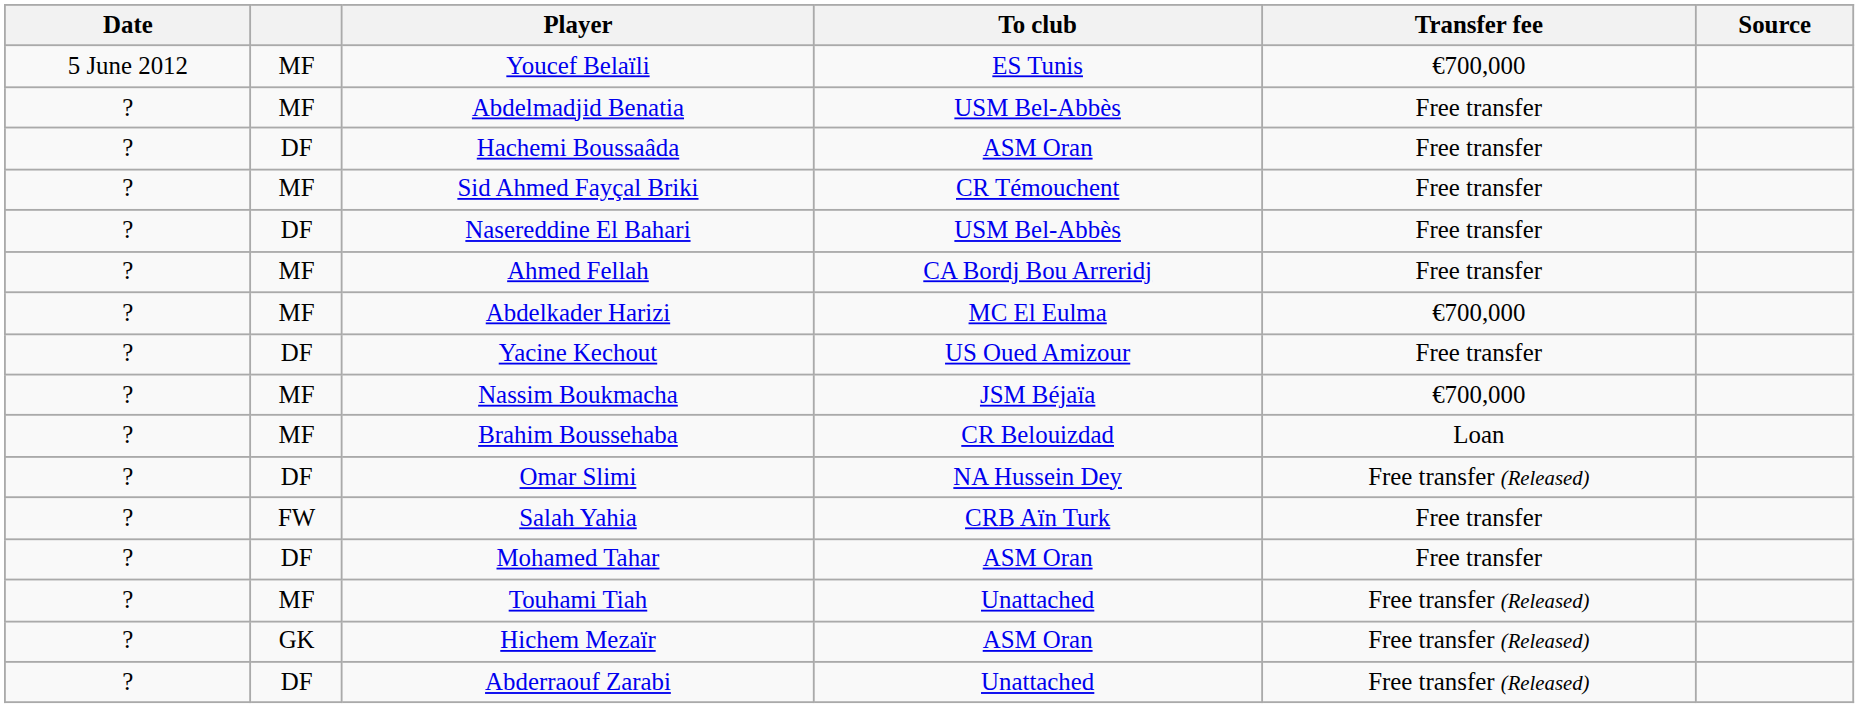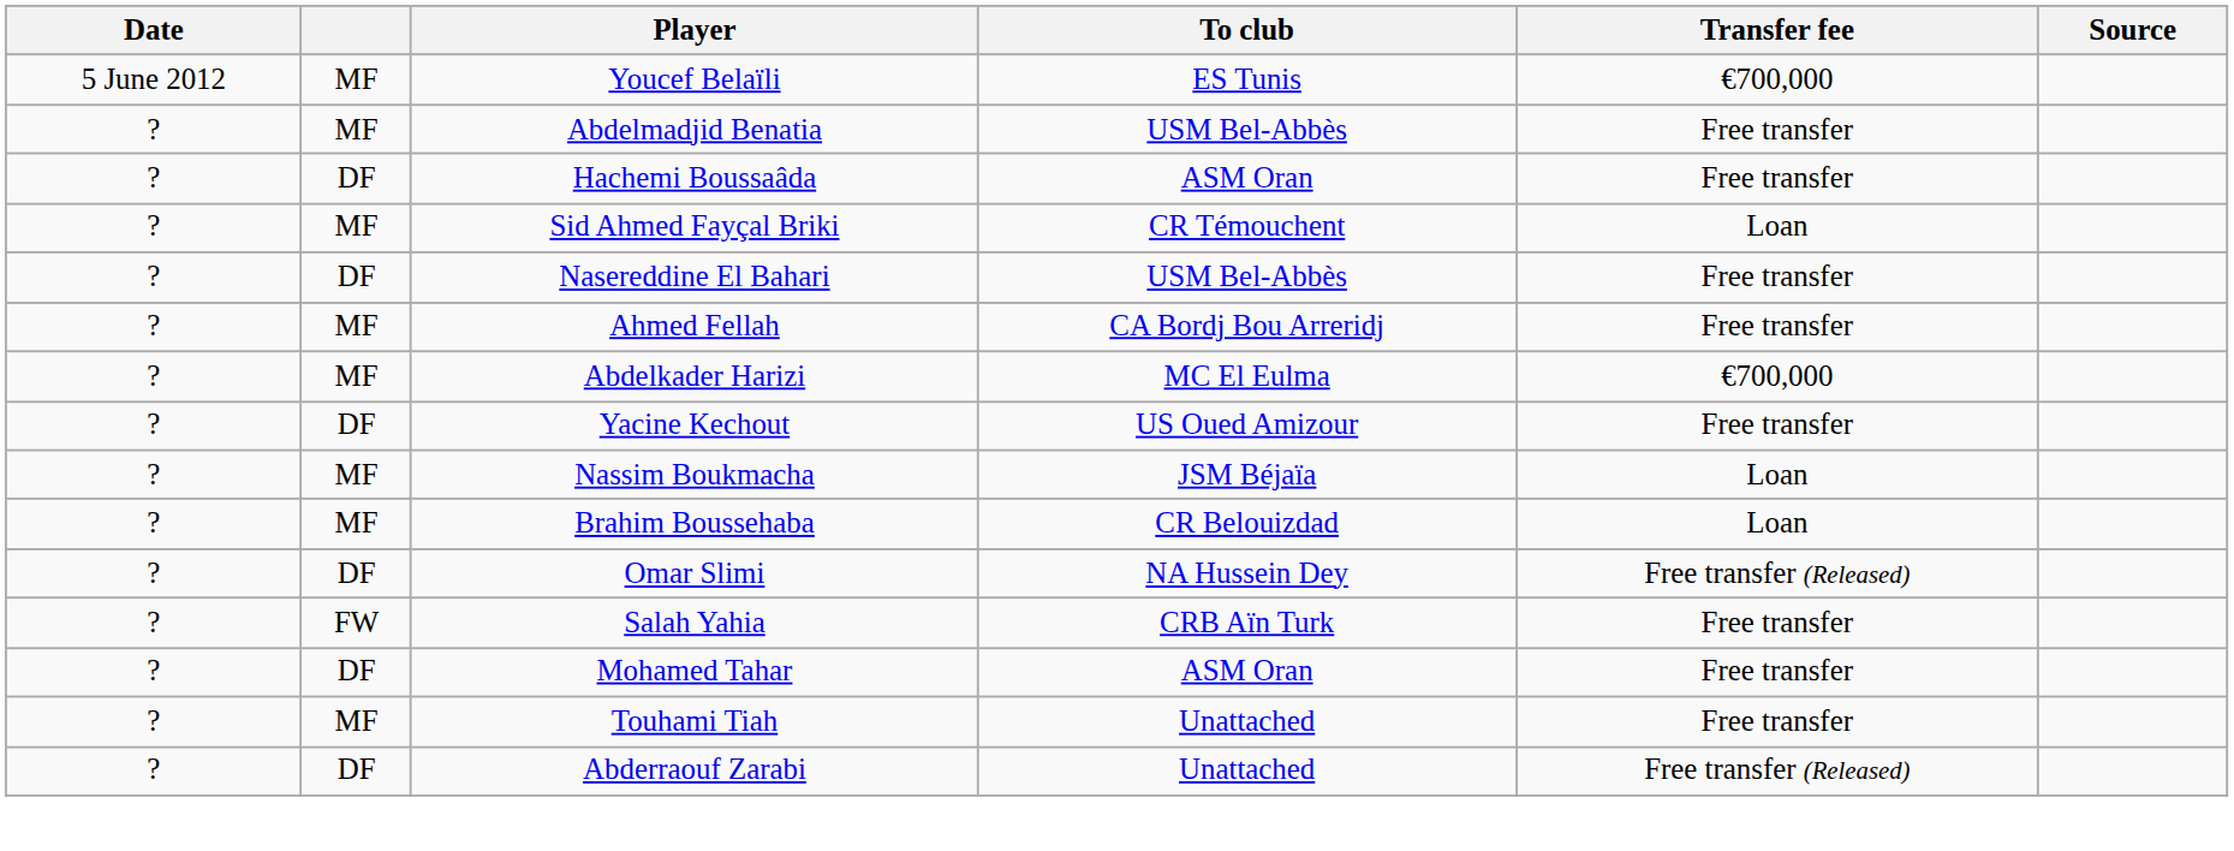Sid Ahmed Fayçal Briki | Transfer fee: Free transfer -> Loan
Nassim Boukmacha | Transfer fee: €700,000 -> Loan
Touhami Tiah | Transfer fee: Free transfer (Released) -> Free transfer
- row: ? | GK | Hichem Mezaïr | ASM Oran | Free transfer (Released)
